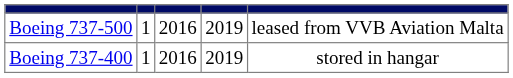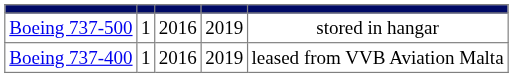Boeing 737-500 | column 5: leased from VVB Aviation Malta -> stored in hangar
Boeing 737-400 | column 5: stored in hangar -> leased from VVB Aviation Malta
